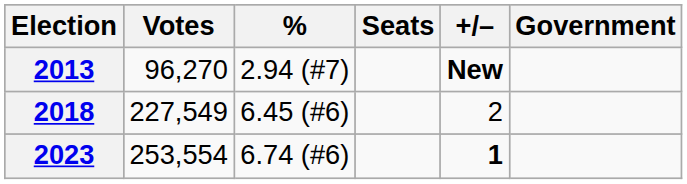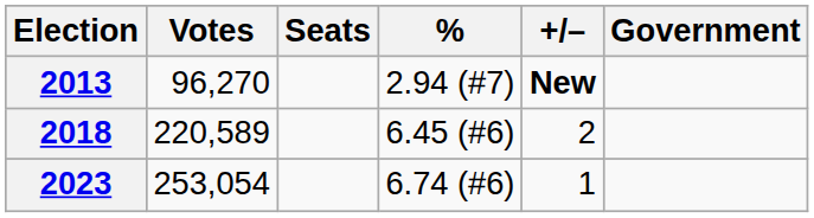columns swapped: % <-> Seats
2018 | Votes: 227,549 -> 220,589
2023 | Votes: 253,554 -> 253,054
2023 | +/–: bold -> normal
